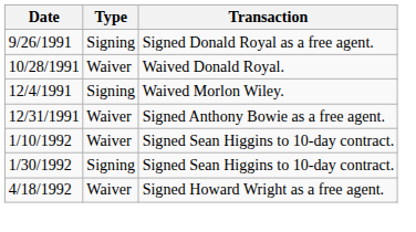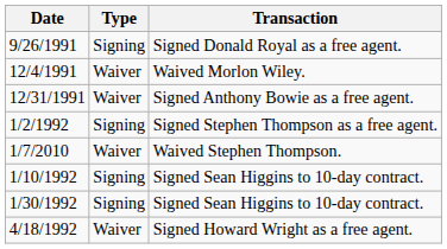- row: 10/28/1991 | Waiver | Waived Donald Royal.
12/4/1991 | Type: Signing -> Waiver
+ row: 1/2/1992 | Signing | Signed Stephen Thompson as a free agent.
+ row: 1/7/2010 | Waiver | Waived Stephen Thompson.
1/10/1992 | Type: Waiver -> Signing
